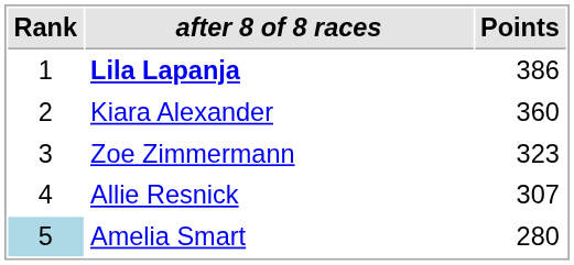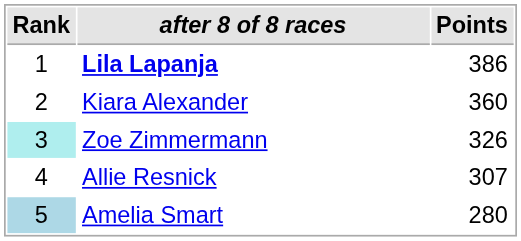Zoe Zimmermann | Rank: no background -> paleturquoise background
Zoe Zimmermann | Points: 323 -> 326
